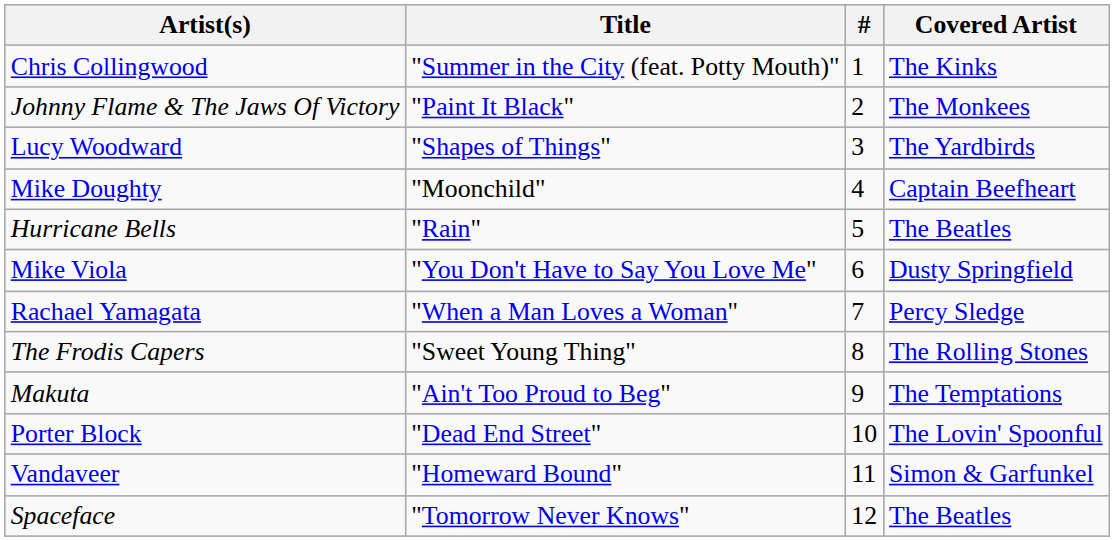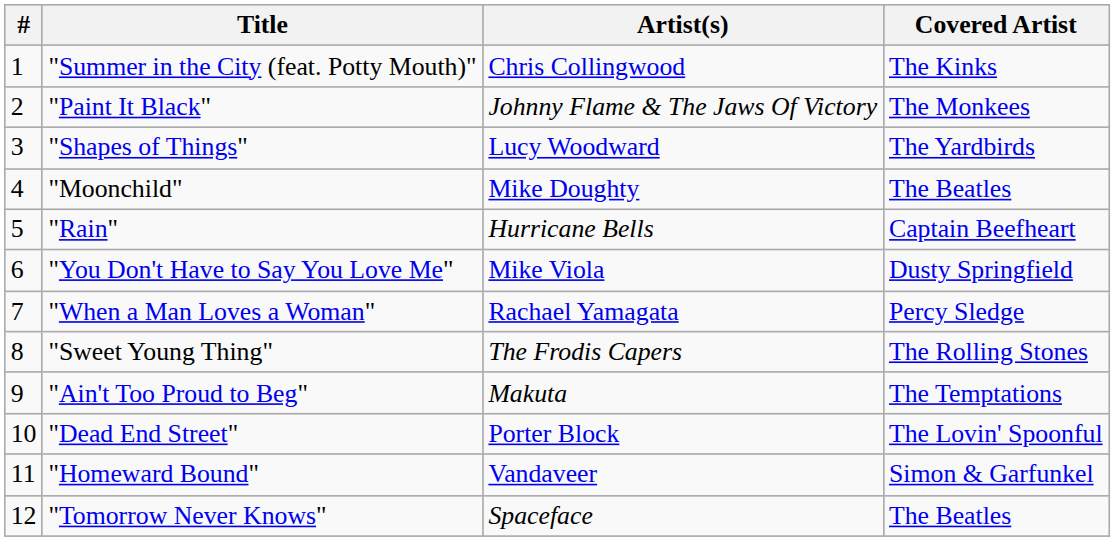columns swapped: # <-> Artist(s)
"Moonchild" | Covered Artist: Captain Beefheart -> The Beatles
"Rain" | Covered Artist: The Beatles -> Captain Beefheart
